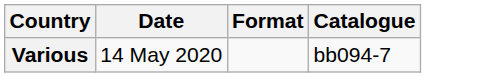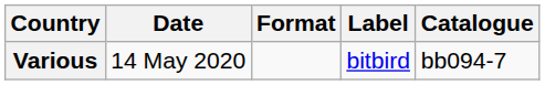+ column: Label | bitbird
